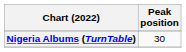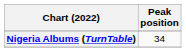Nigeria Albums (TurnTable) | Peak position: 30 -> 34
